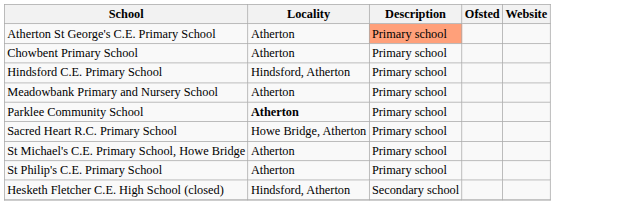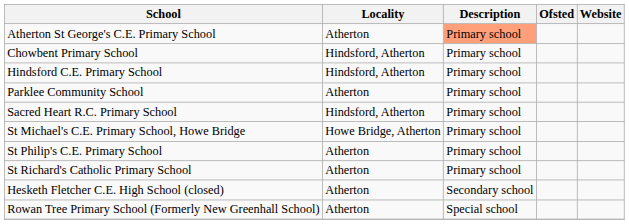Chowbent Primary School | Locality: Atherton -> Hindsford, Atherton
- row: Meadowbank Primary and Nursery School | Atherton | Primary school
Parklee Community School | Locality: bold -> normal
Sacred Heart R.C. Primary School | Locality: Howe Bridge, Atherton -> Hindsford, Atherton
St Michael's C.E. Primary School, Howe Bridge | Locality: Atherton -> Howe Bridge, Atherton
+ row: St Richard's Catholic Primary School | Atherton | Primary school
Hesketh Fletcher C.E. High School (closed) | Locality: Hindsford, Atherton -> Atherton
+ row: Rowan Tree Primary School (Formerly New Greenhall School) | Atherton | Special school
